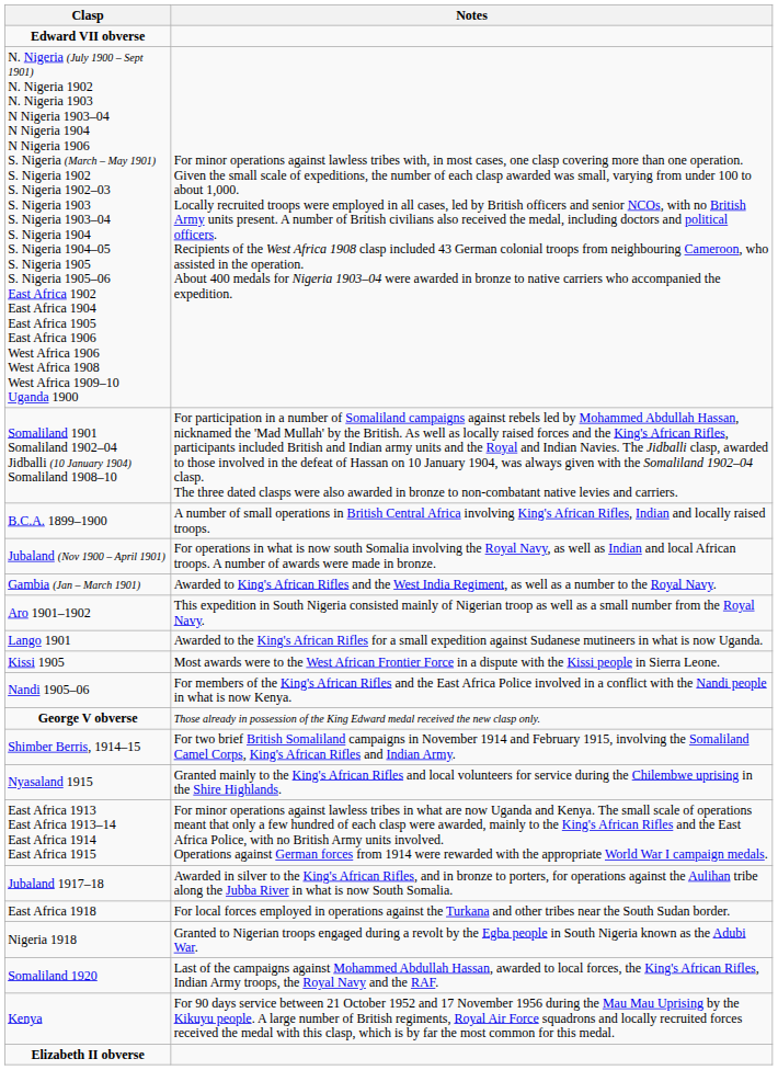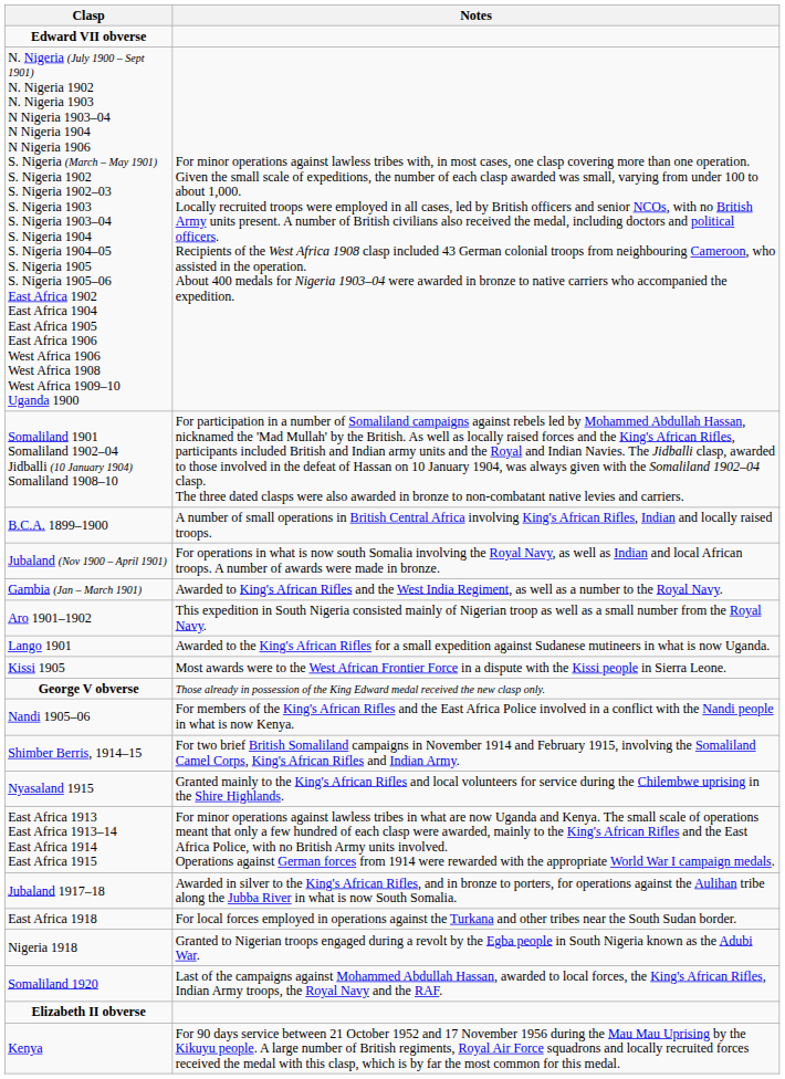rows swapped: Nandi 1905–06 <-> George V obverse
rows swapped: Elizabeth II obverse <-> Kenya
